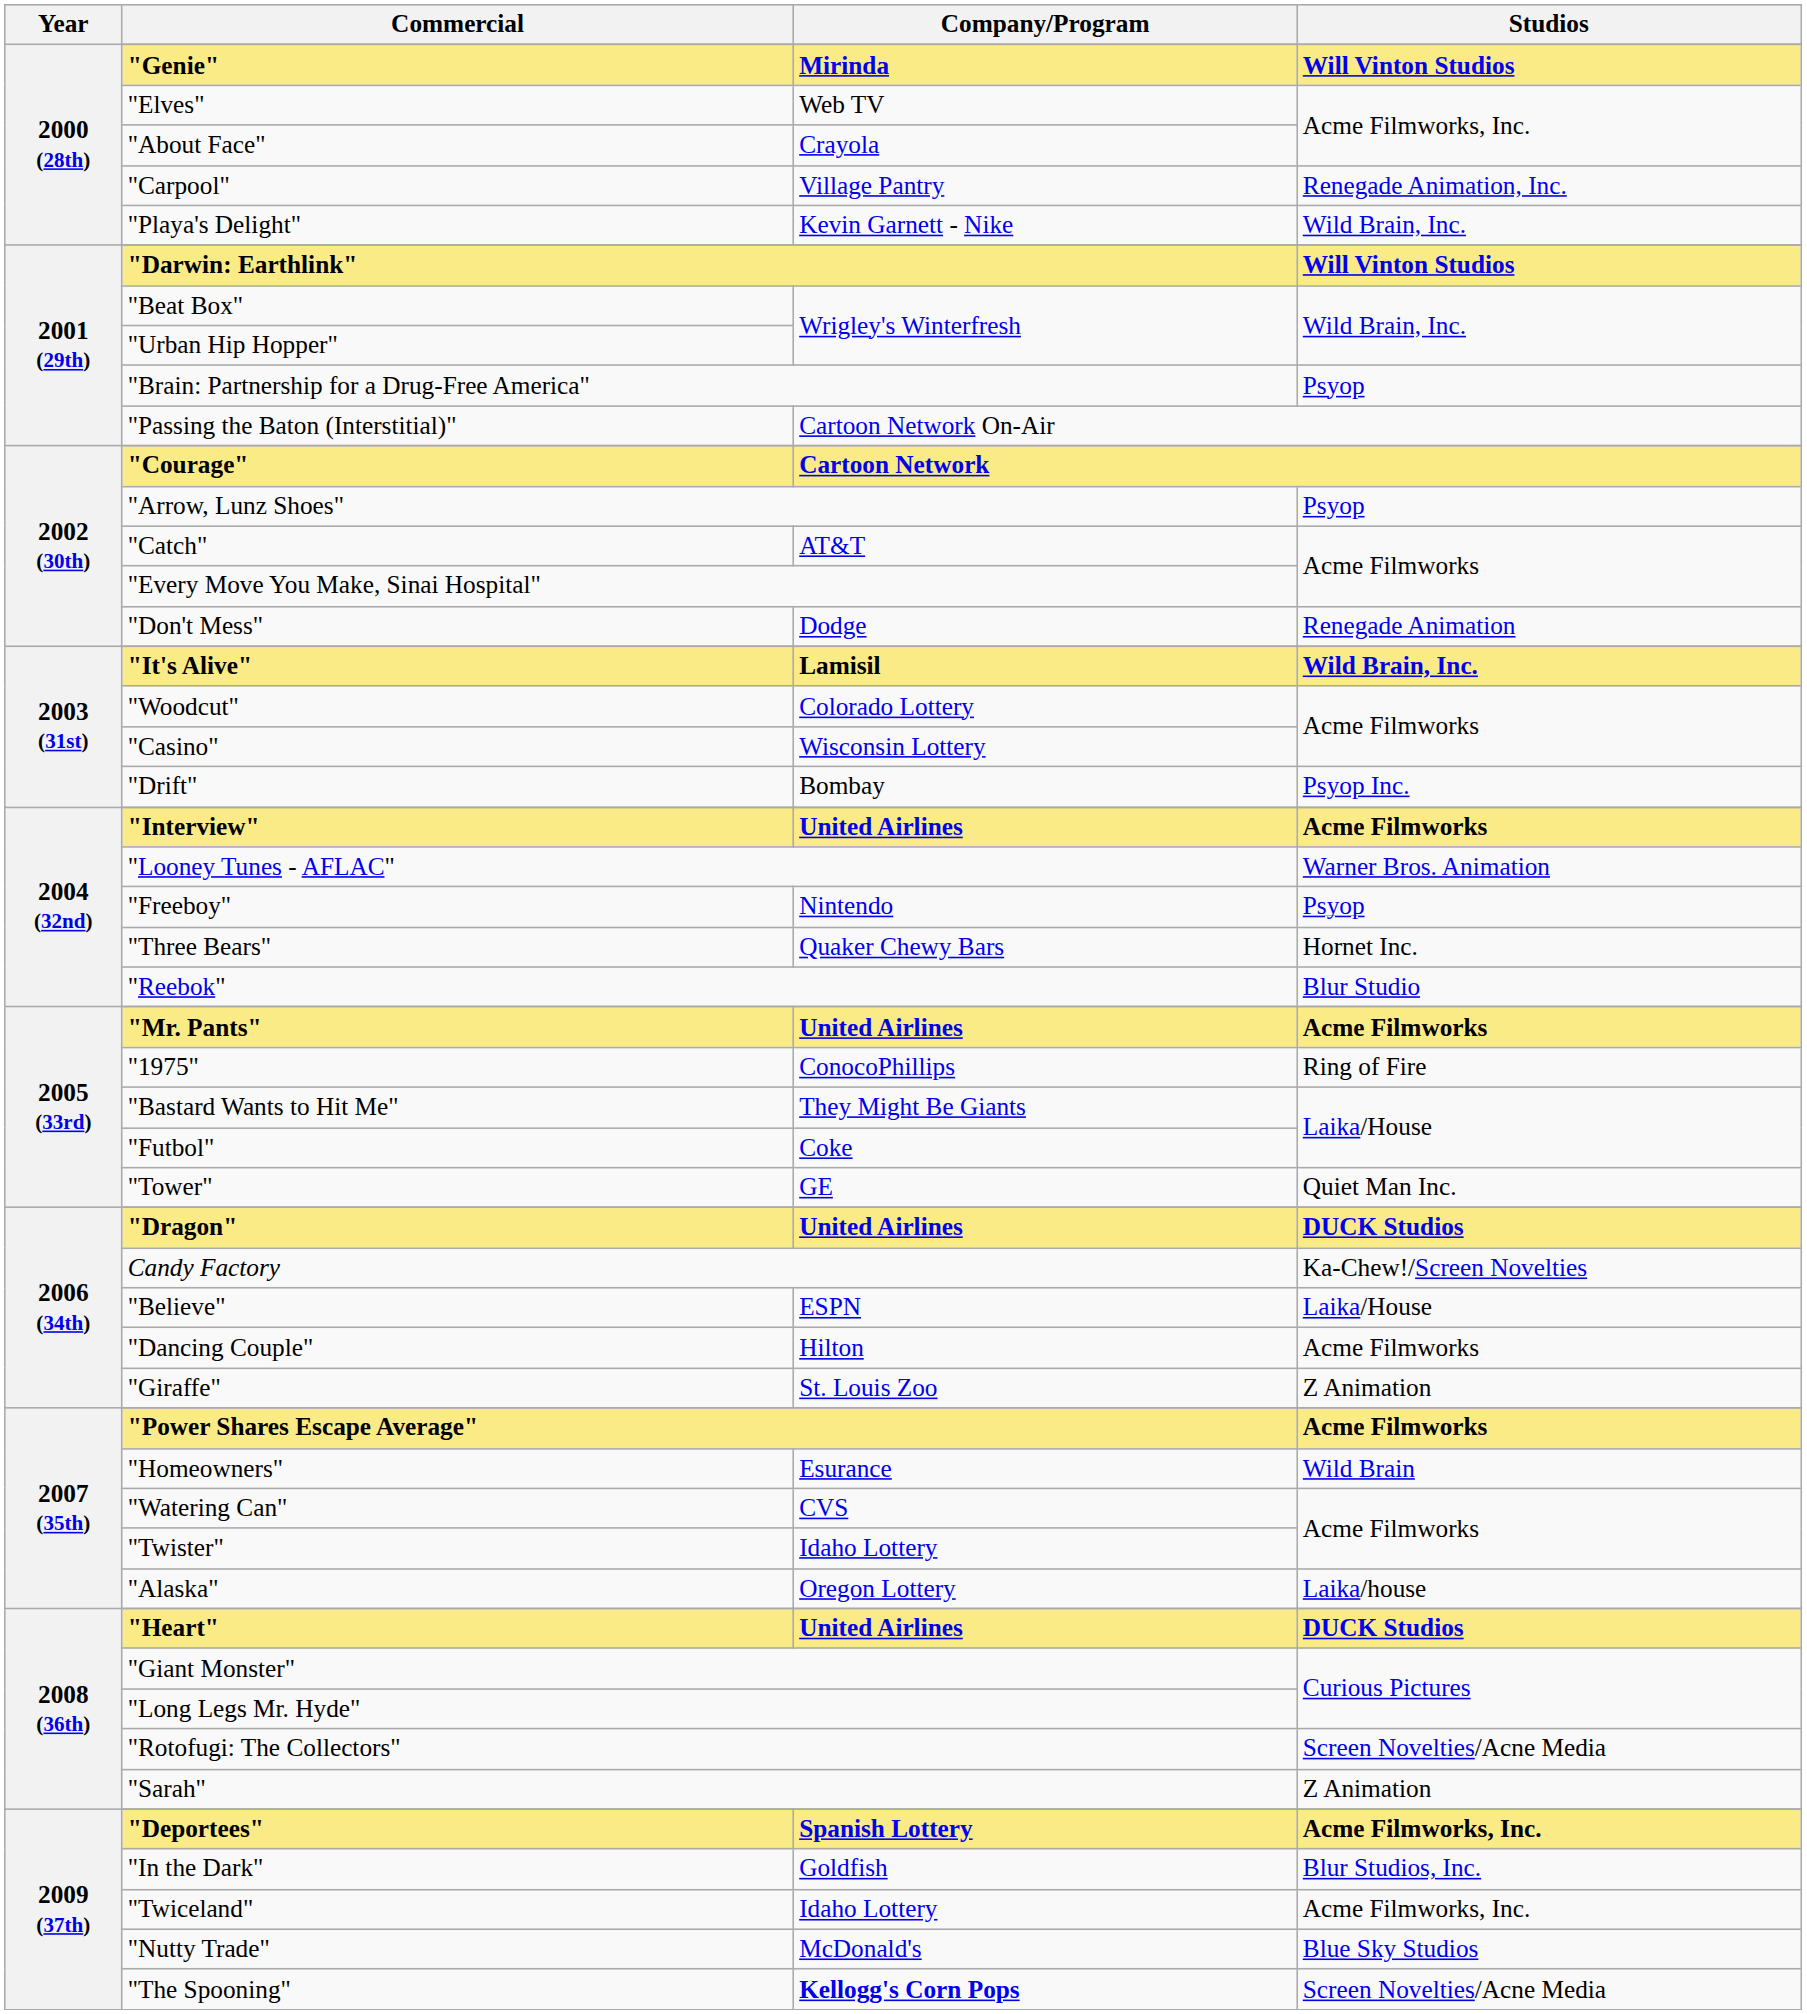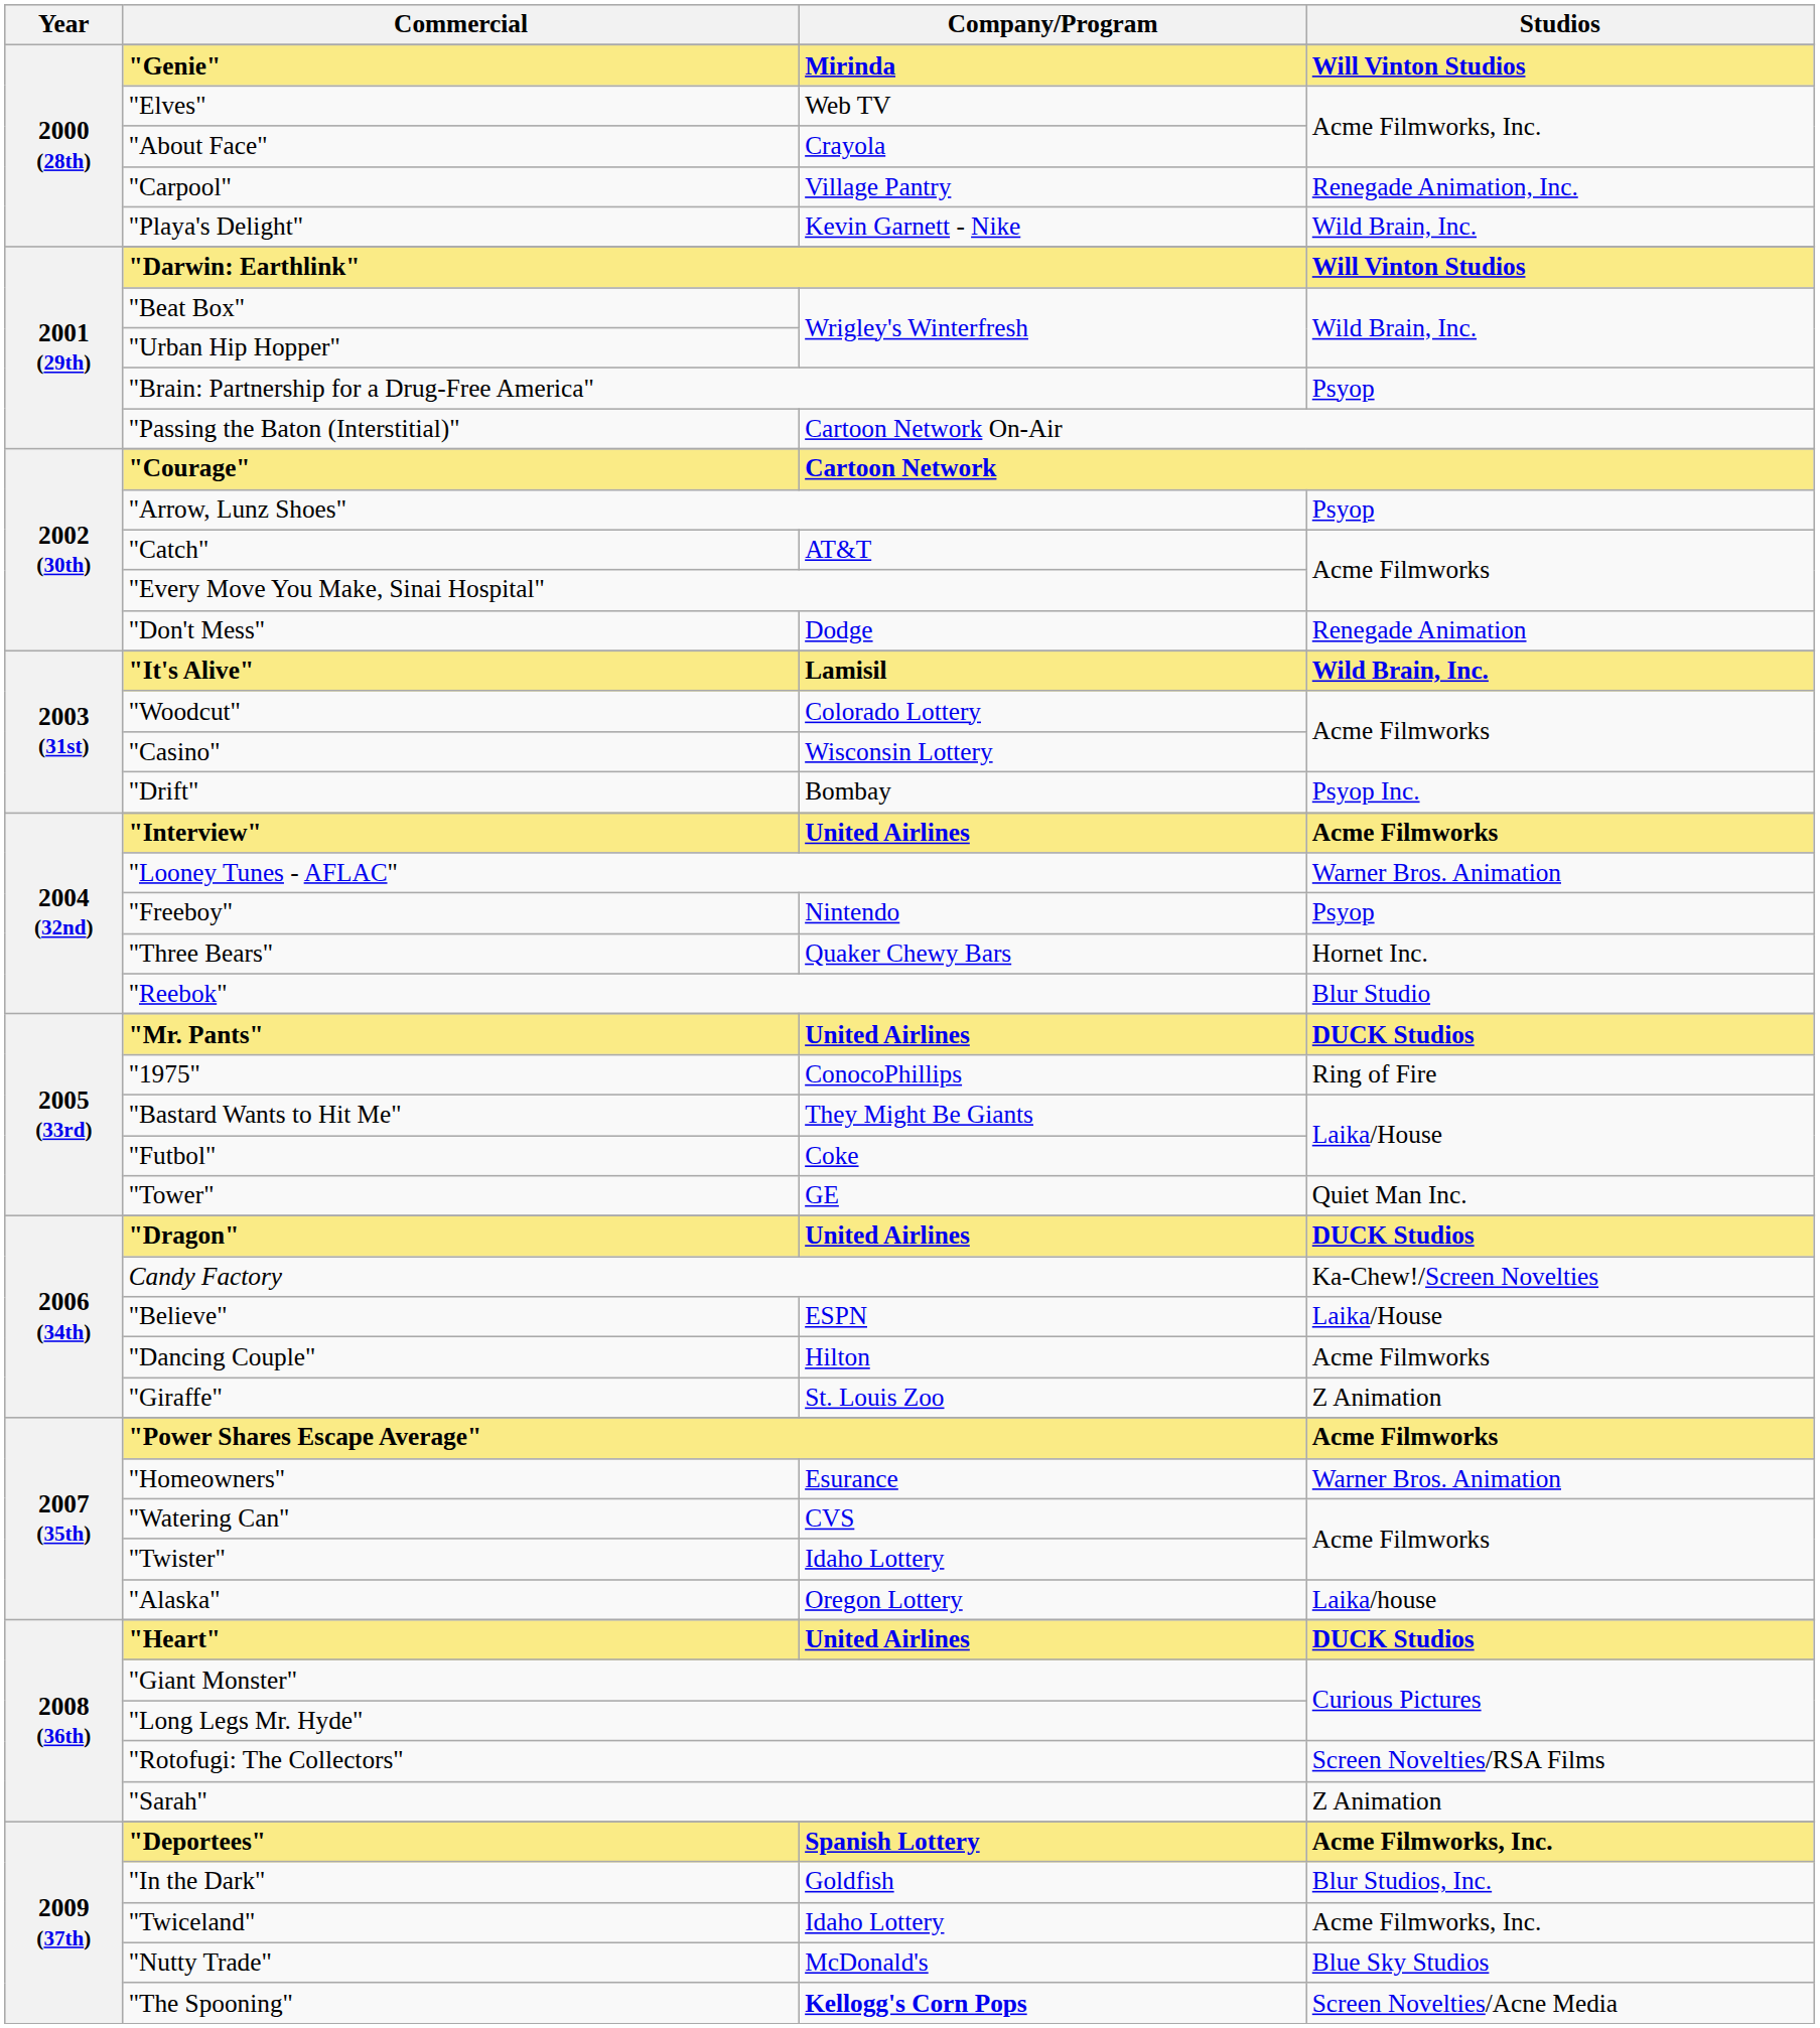"Mr. Pants" | Studios: Acme Filmworks -> DUCK Studios
"Homeowners" | Studios: Wild Brain -> Warner Bros. Animation
"Rotofugi: The Collectors" | Studios: Screen Novelties/Acne Media -> Screen Novelties/RSA Films
